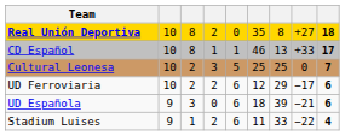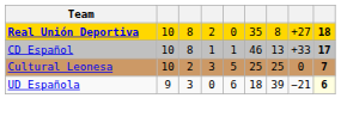- row: UD Ferroviaria | 10 | 2 | 2 | 6 | 12 | 29 | −17 | 6
UD Española | column 9: no background -> lightyellow background
- row: Stadium Luises | 9 | 1 | 2 | 6 | 11 | 33 | −22 | 4
